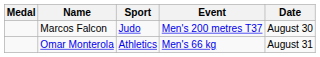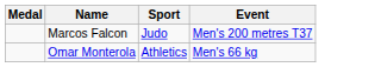- column: Date | August 30 | August 31
